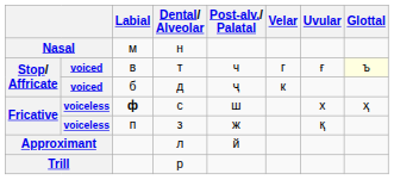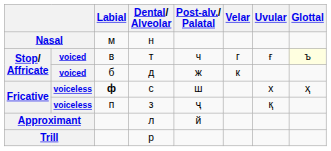д | Post-alv./ Palatal: ҷ -> ж
з | Post-alv./ Palatal: ж -> ҷ
